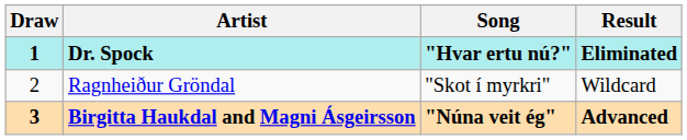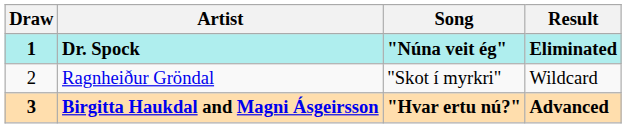Dr. Spock | Song: "Hvar ertu nú?" -> "Núna veit ég"
Birgitta Haukdal and Magni Ásgeirsson | Song: "Núna veit ég" -> "Hvar ertu nú?"
